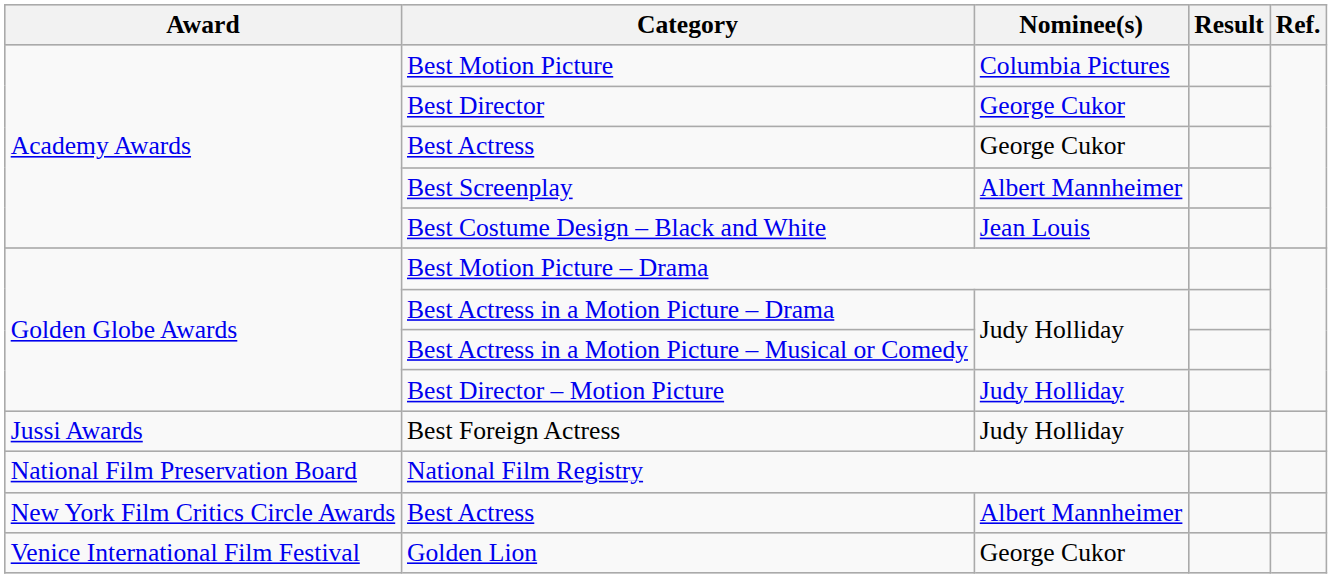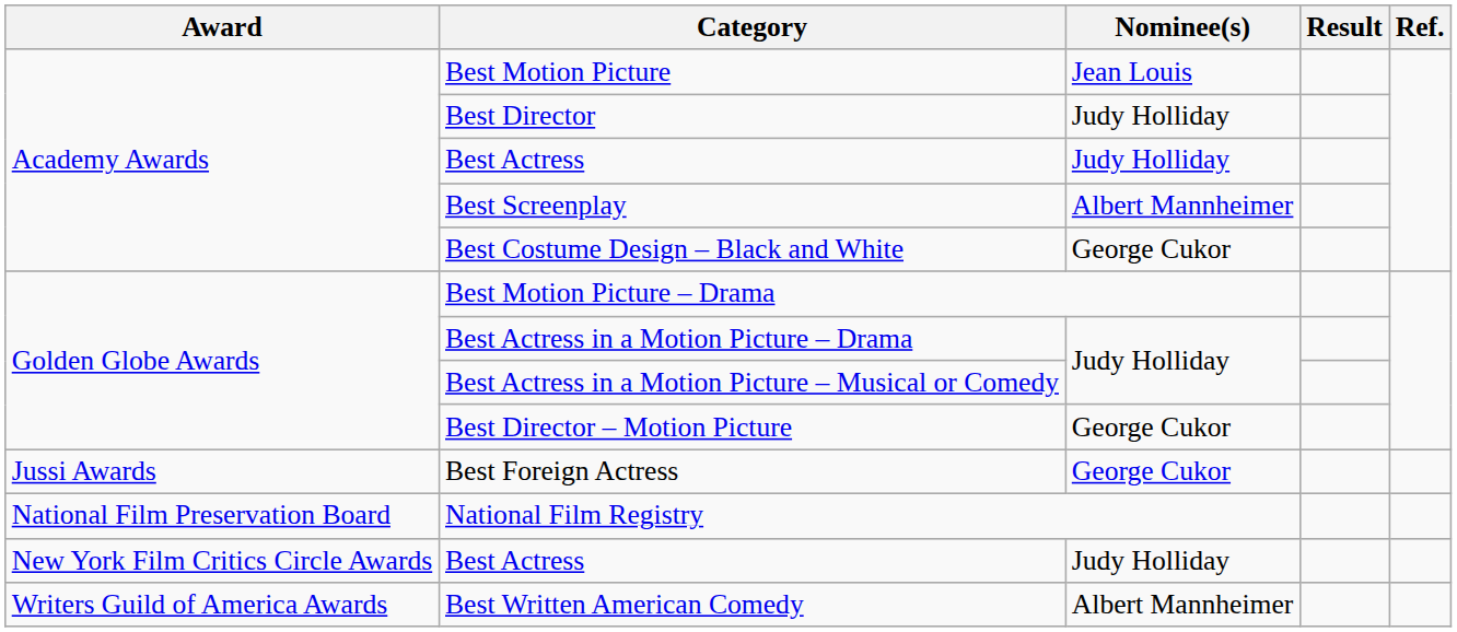Best Motion Picture | Nominee(s): Columbia Pictures -> Jean Louis
Best Director | Nominee(s): George Cukor -> Judy Holliday
Academy Awards / Best Actress | Nominee(s): George Cukor -> Judy Holliday
Best Costume Design – Black and White | Nominee(s): Jean Louis -> George Cukor
Best Director – Motion Picture | Nominee(s): Judy Holliday -> George Cukor
Best Foreign Actress | Nominee(s): Judy Holliday -> George Cukor
New York Film Critics Circle Awards / Best Actress | Nominee(s): Albert Mannheimer -> Judy Holliday
- row: Venice International Film Festival | Golden Lion | George Cukor
+ row: Writers Guild of America Awards | Best Written American Comedy | Albert Mannheimer
